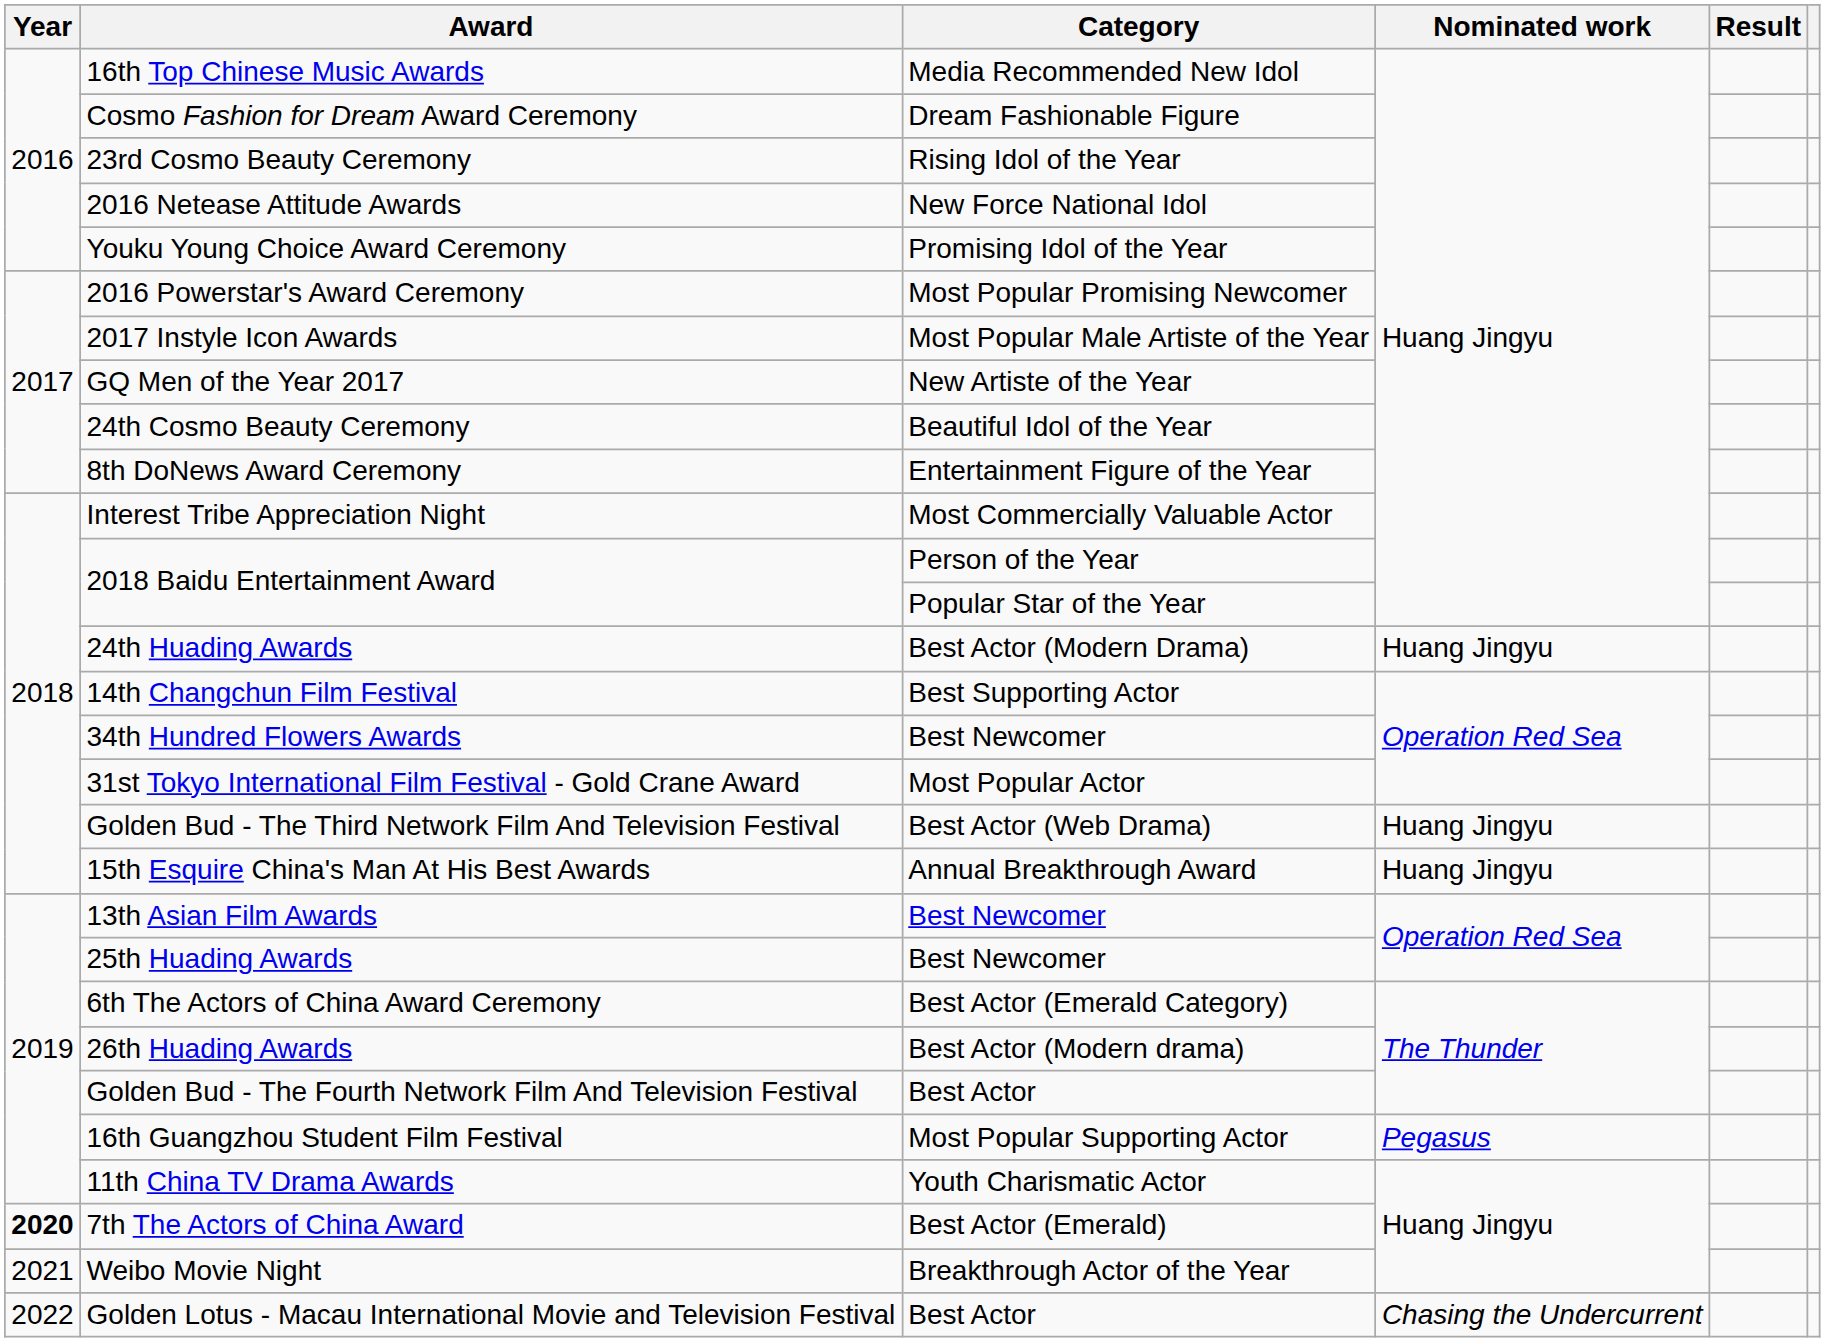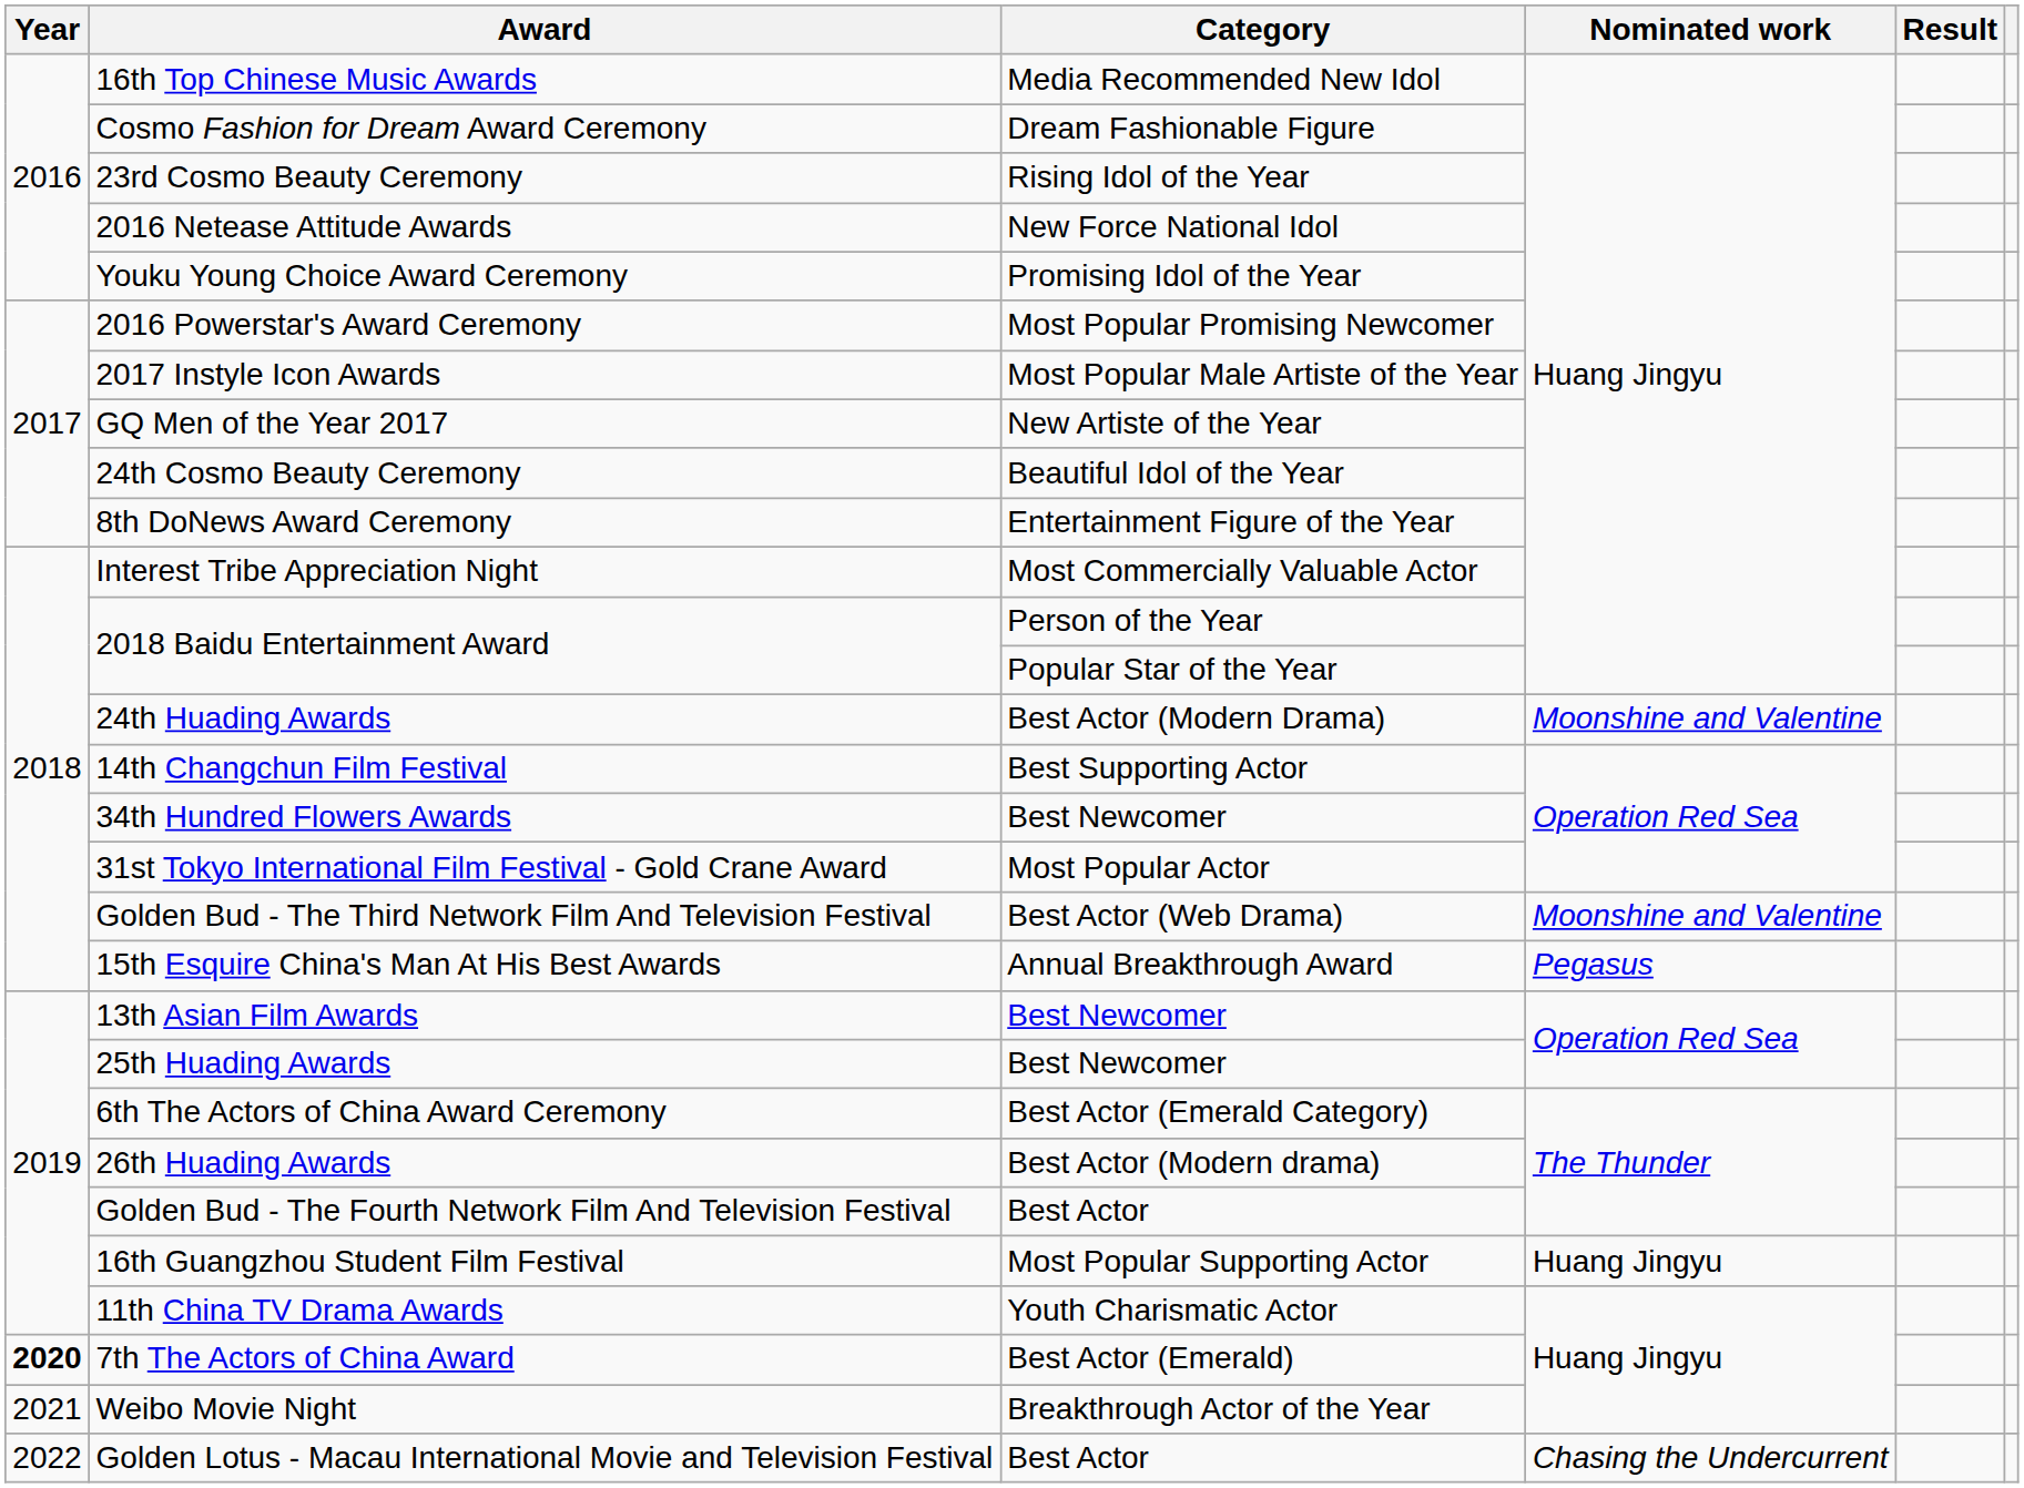24th Huading Awards | Nominated work: Huang Jingyu -> Moonshine and Valentine
Golden Bud - The Third Network Film And Television Festival | Nominated work: Huang Jingyu -> Moonshine and Valentine
15th Esquire China's Man At His Best Awards | Nominated work: Huang Jingyu -> Pegasus
16th Guangzhou Student Film Festival | Nominated work: Pegasus -> Huang Jingyu
